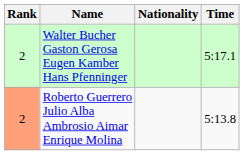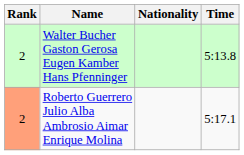Walter Bucher Gaston Gerosa Eugen Kamber Hans Pfenninger | Time: 5:17.1 -> 5:13.8
Roberto Guerrero Julio Alba Ambrosio Aimar Enrique Molina | Time: 5:13.8 -> 5:17.1
